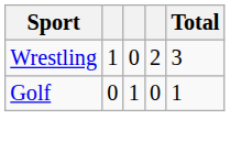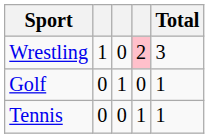Wrestling | column 4: no background -> pink background
+ row: Tennis | 0 | 0 | 1 | 1
